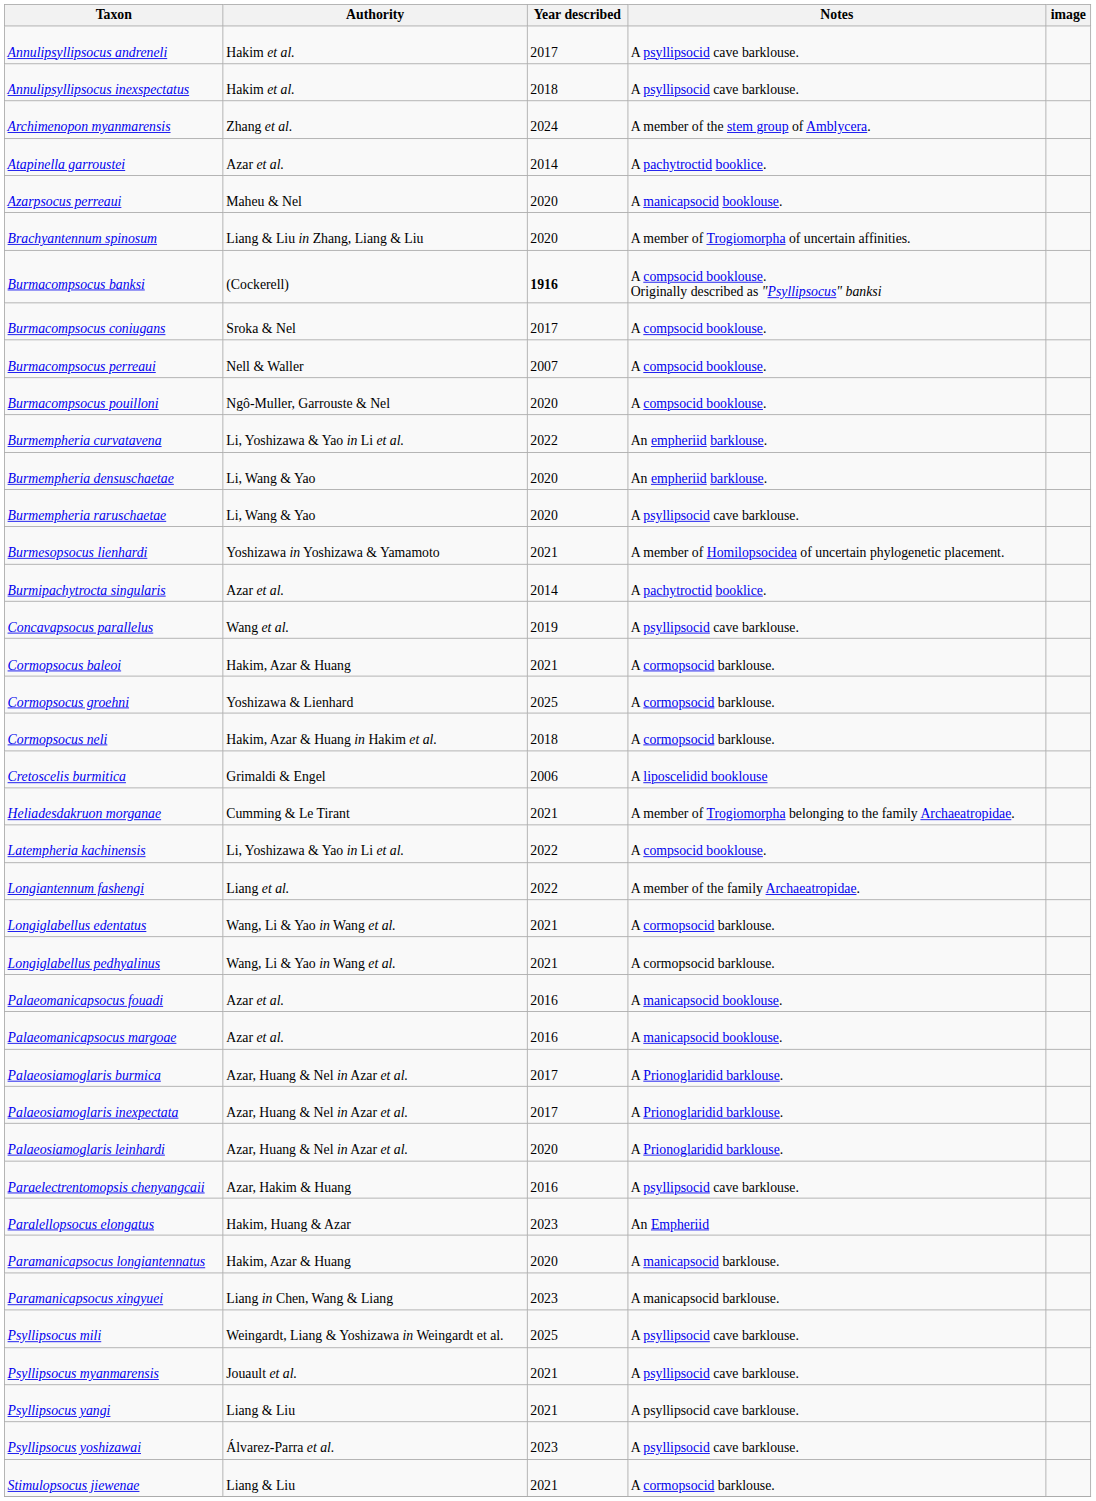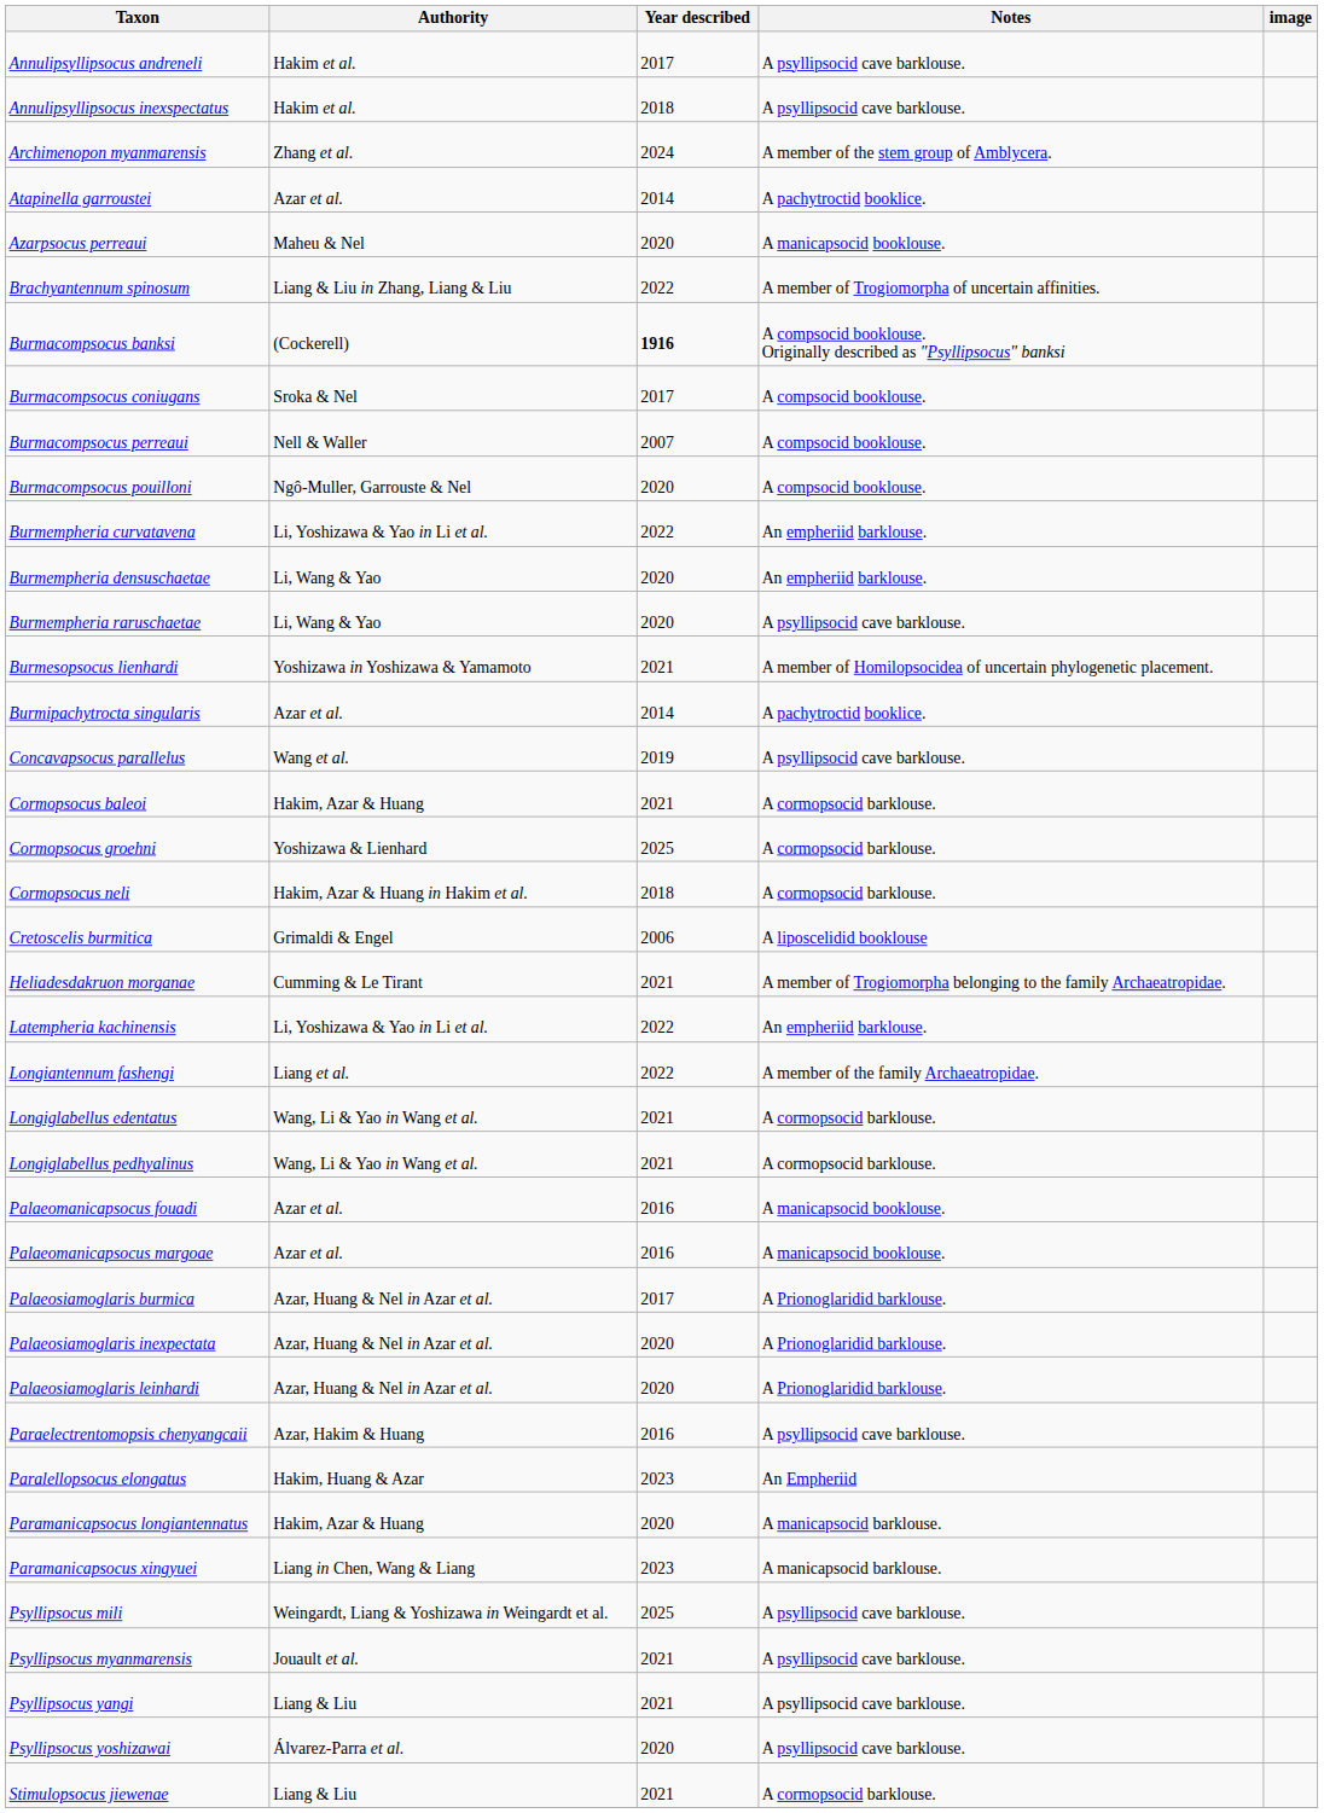Brachyantennum spinosum | Year described: 2020 -> 2022
Latempheria kachinensis | Notes: A compsocid booklouse. -> An empheriid barklouse.
Palaeosiamoglaris inexpectata | Year described: 2017 -> 2020
Psyllipsocus yoshizawai | Year described: 2023 -> 2020
